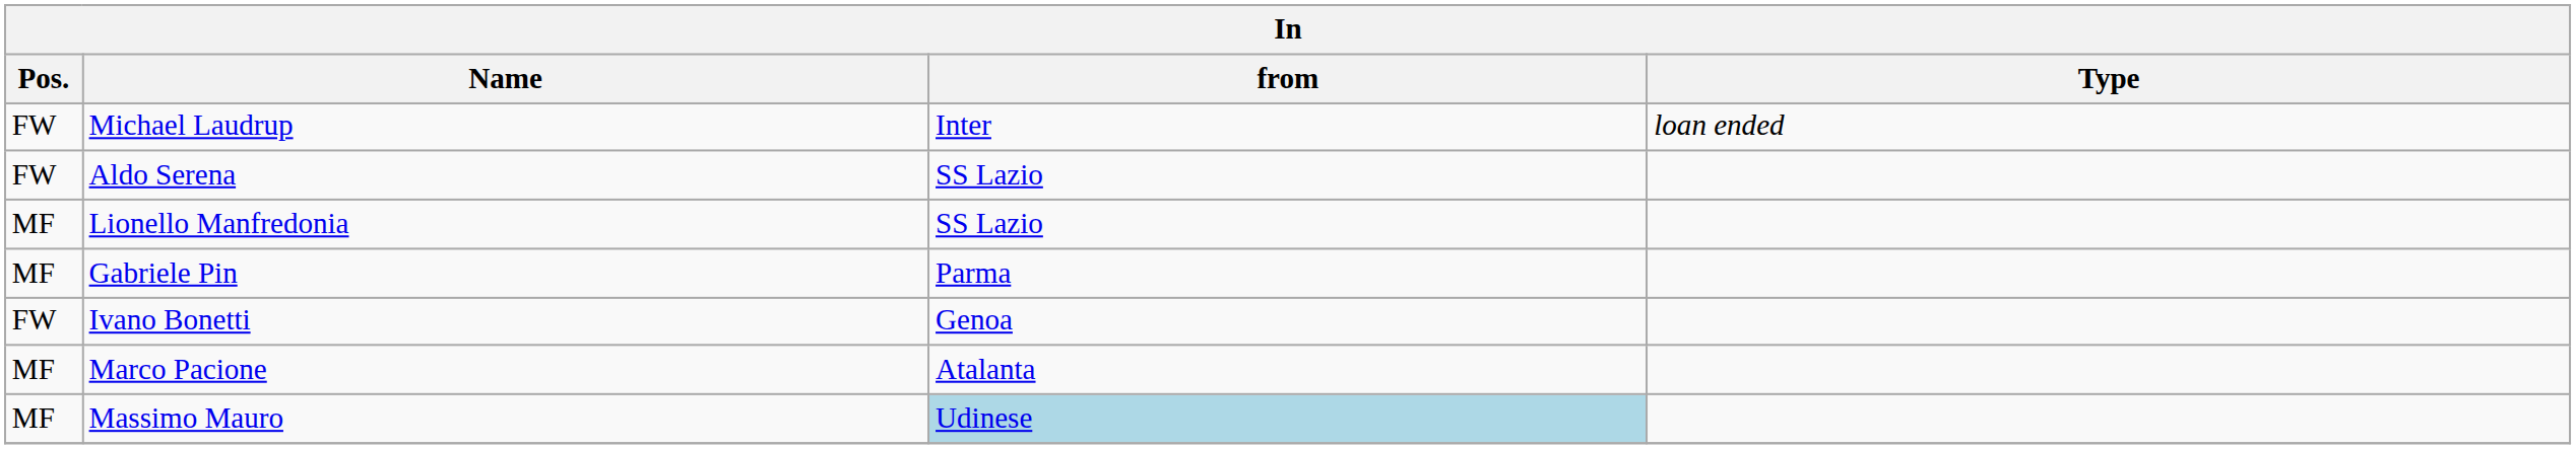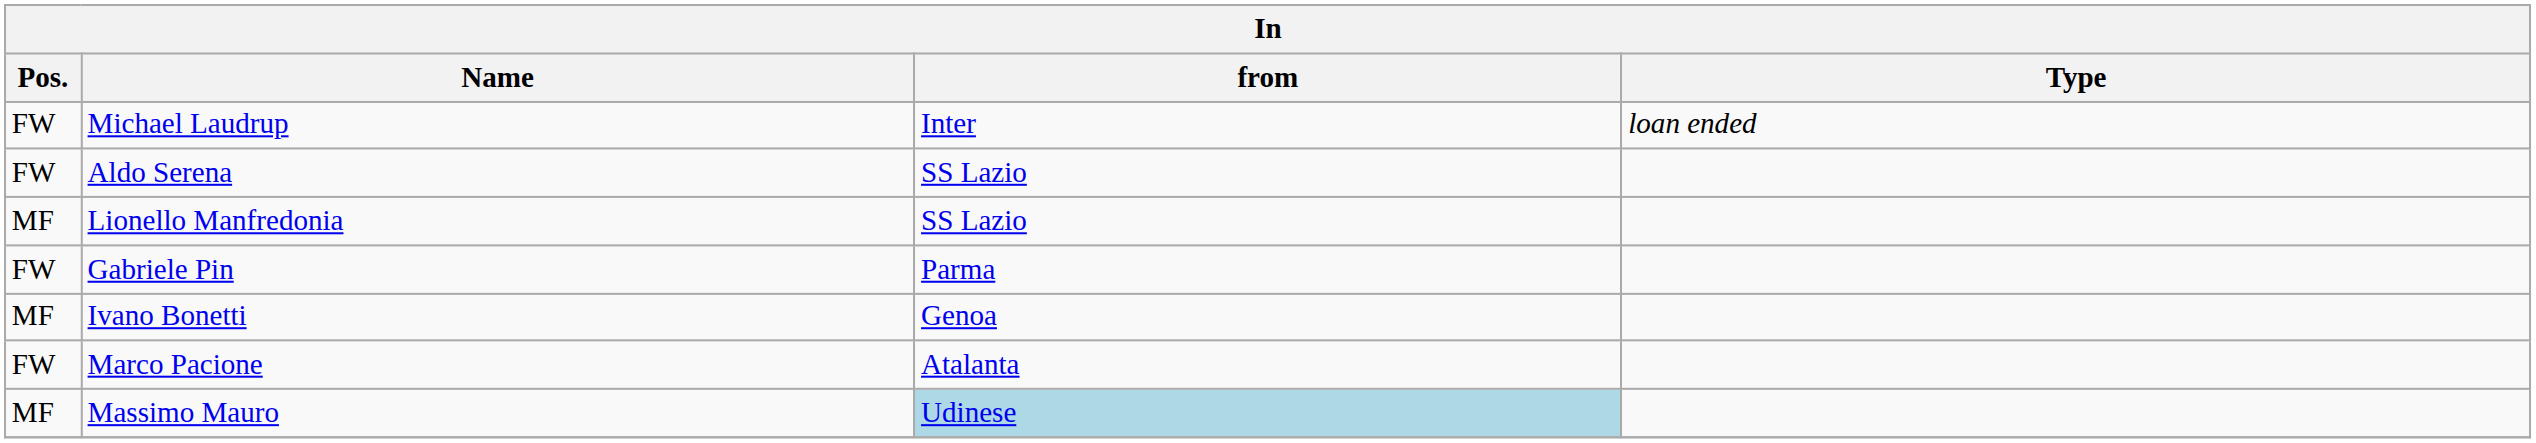Gabriele Pin | Pos.: MF -> FW
Ivano Bonetti | Pos.: FW -> MF
Marco Pacione | Pos.: MF -> FW
